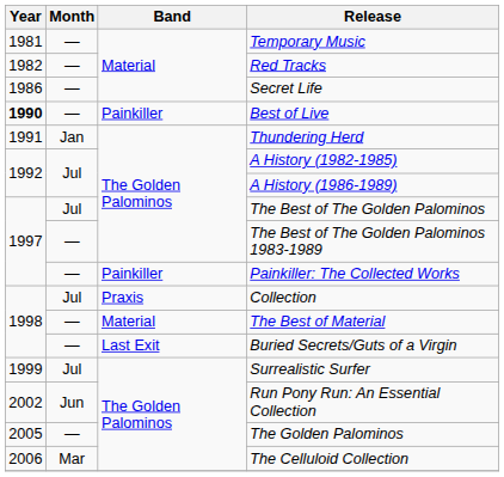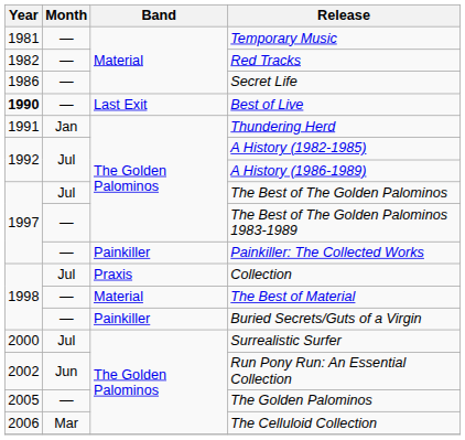Best of Live | Band: Painkiller -> Last Exit
Buried Secrets/Guts of a Virgin | Band: Last Exit -> Painkiller
Surrealistic Surfer | Year: 1999 -> 2000
